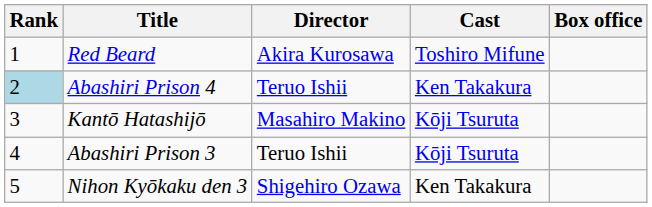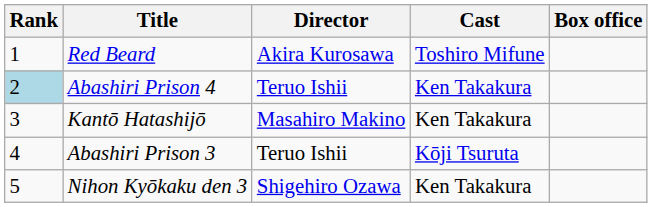Kantō Hatashijō | Cast: Kōji Tsuruta -> Ken Takakura
